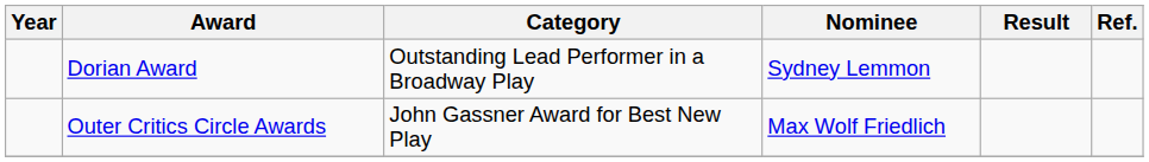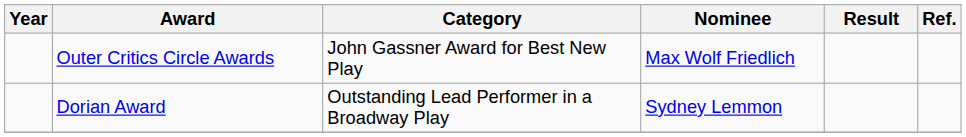rows swapped: Outer Critics Circle Awards <-> Dorian Award
